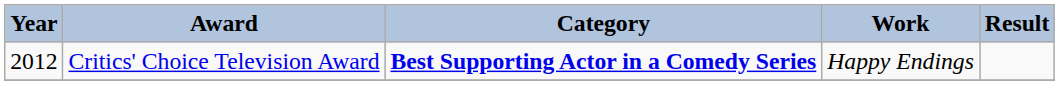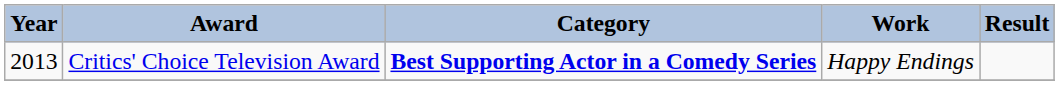Critics' Choice Television Award | Year: 2012 -> 2013
